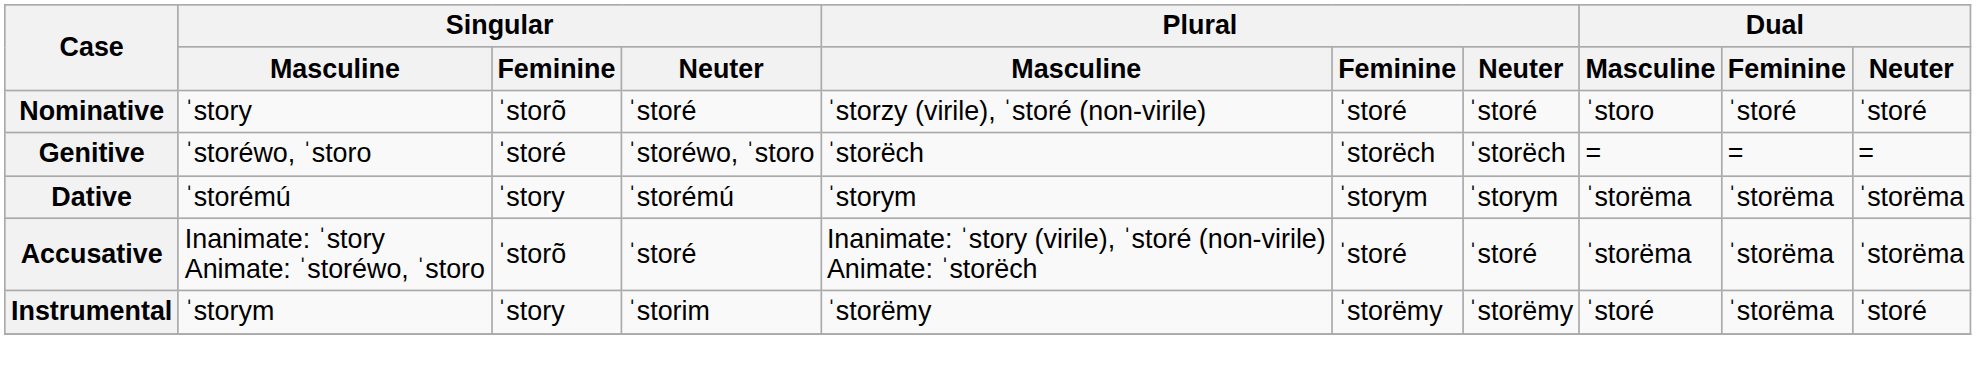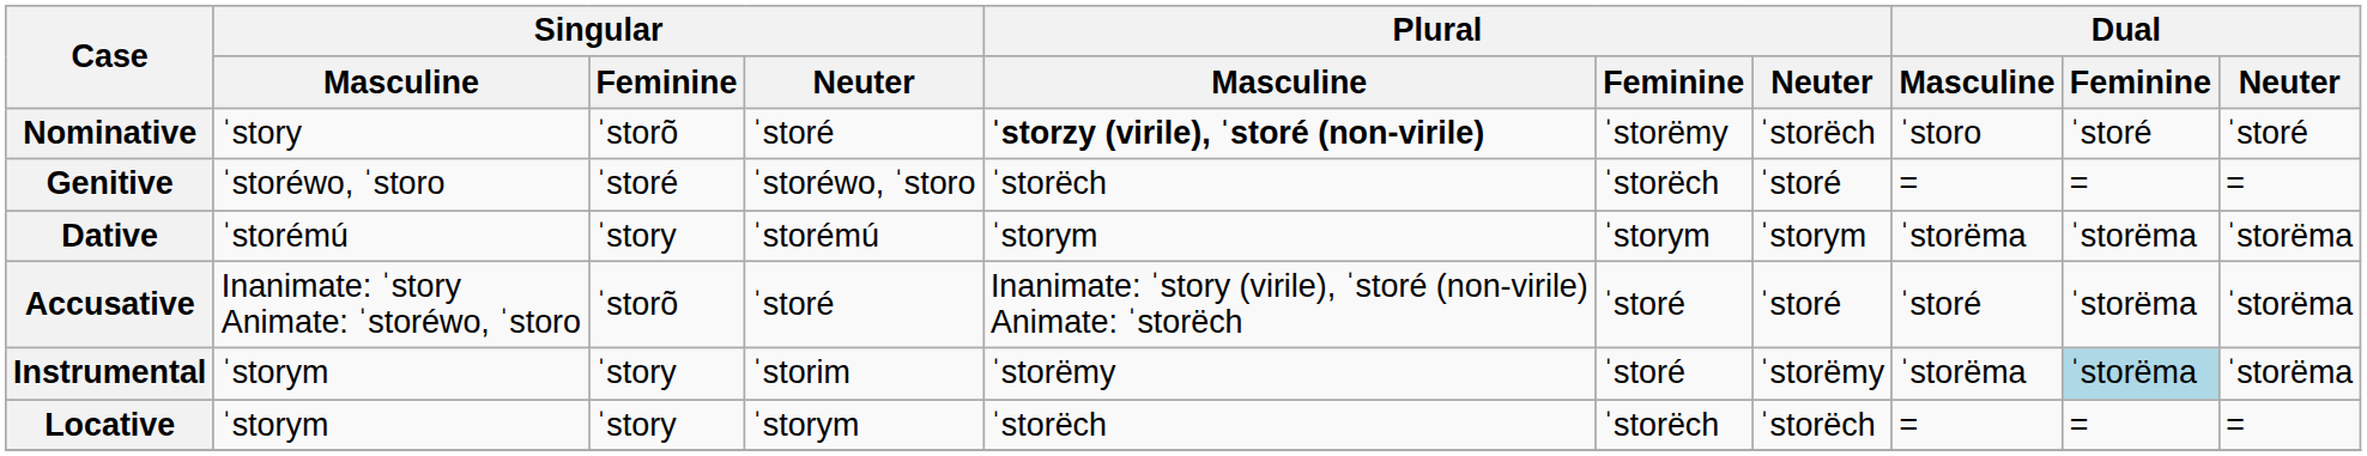Nominative | Plural / Masculine: normal -> bold
Nominative | Plural / Feminine: ˈstoré -> ˈstorëmy
Nominative | Plural / Neuter: ˈstoré -> ˈstorëch
Genitive | Plural / Neuter: ˈstorëch -> ˈstoré
Accusative | Dual / Masculine: ˈstorëma -> ˈstoré
Instrumental | Plural / Feminine: ˈstorëmy -> ˈstoré
Instrumental | Dual / Masculine: ˈstoré -> ˈstorëma
Instrumental | Dual / Feminine: no background -> lightblue background
Instrumental | Dual / Neuter: ˈstoré -> ˈstorëma
+ row: Locative | ˈstorym | ˈstory | ˈstorym | ˈstorëch | ˈstorëch | ˈstorëch | = | = | =
